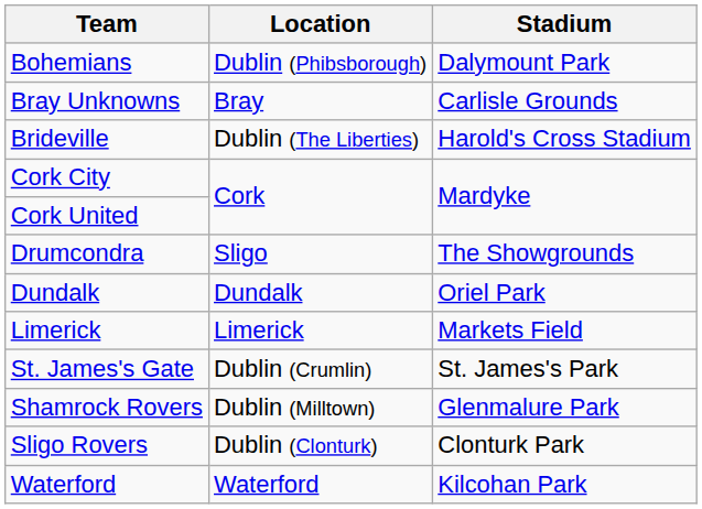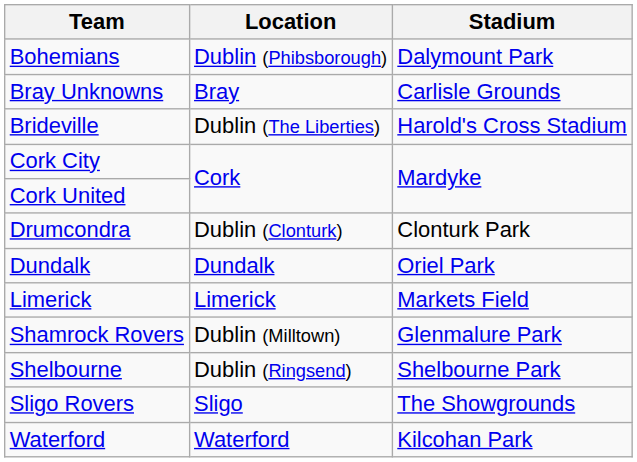Drumcondra | Location: Sligo -> Dublin (Clonturk)
Drumcondra | Stadium: The Showgrounds -> Clonturk Park
- row: St. James's Gate | Dublin (Crumlin) | St. James's Park
+ row: Shelbourne | Dublin (Ringsend) | Shelbourne Park
Sligo Rovers | Location: Dublin (Clonturk) -> Sligo
Sligo Rovers | Stadium: Clonturk Park -> The Showgrounds
